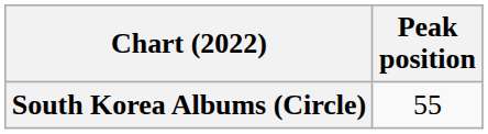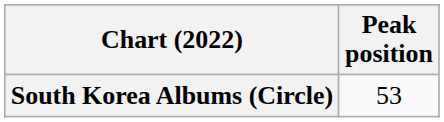South Korea Albums (Circle) | Peak position: 55 -> 53
